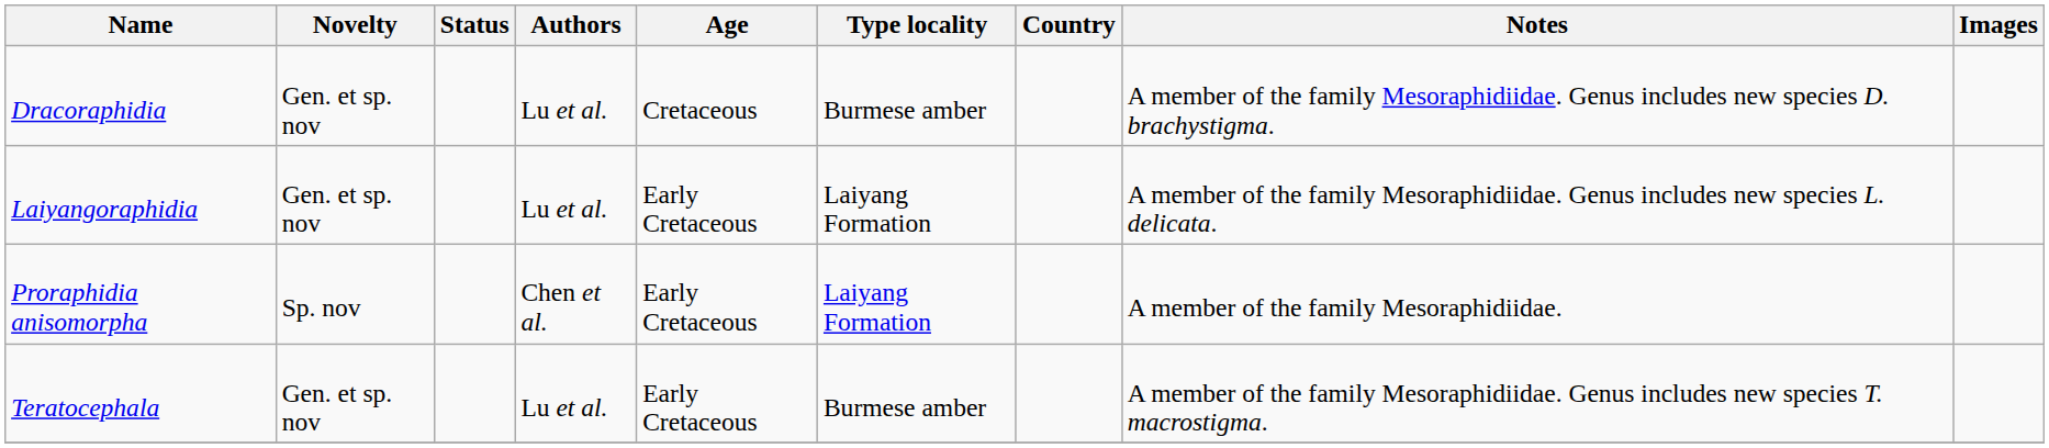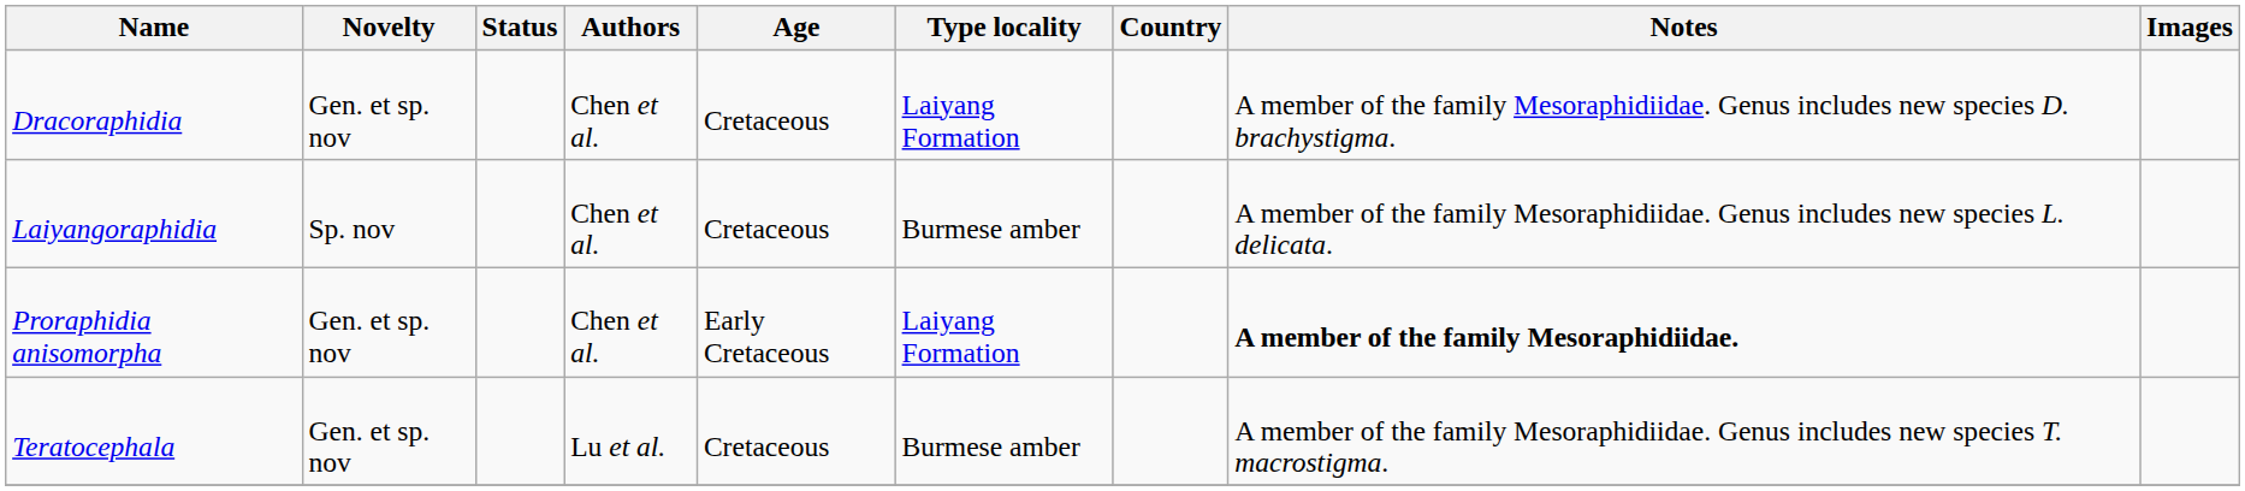Dracoraphidia | Authors: Lu et al. -> Chen et al.
Dracoraphidia | Type locality: Burmese amber -> Laiyang Formation
Laiyangoraphidia | Novelty: Gen. et sp. nov -> Sp. nov
Laiyangoraphidia | Authors: Lu et al. -> Chen et al.
Laiyangoraphidia | Age: Early Cretaceous -> Cretaceous
Laiyangoraphidia | Type locality: Laiyang Formation -> Burmese amber
Proraphidia anisomorpha | Novelty: Sp. nov -> Gen. et sp. nov
Proraphidia anisomorpha | Notes: normal -> bold
Teratocephala | Age: Early Cretaceous -> Cretaceous
